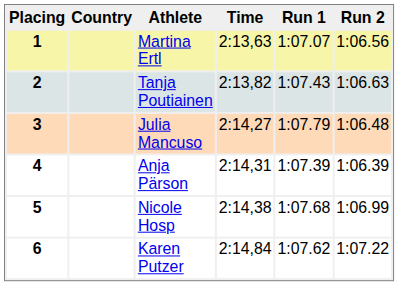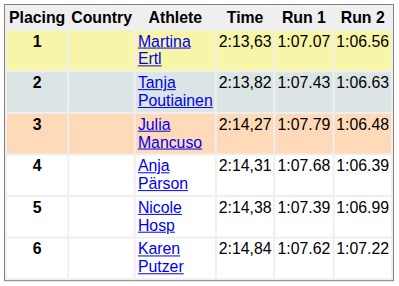4 | Run 1: 1:07.39 -> 1:07.68
5 | Run 1: 1:07.68 -> 1:07.39
